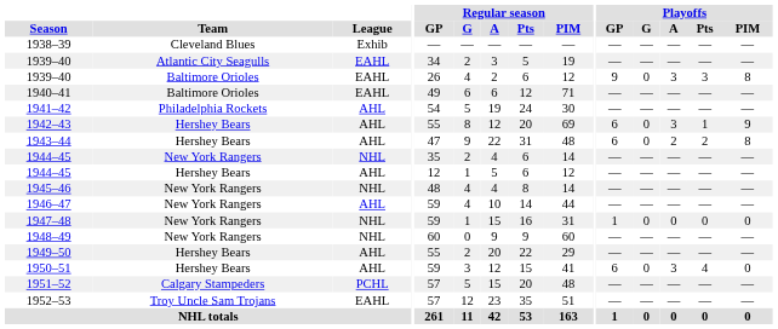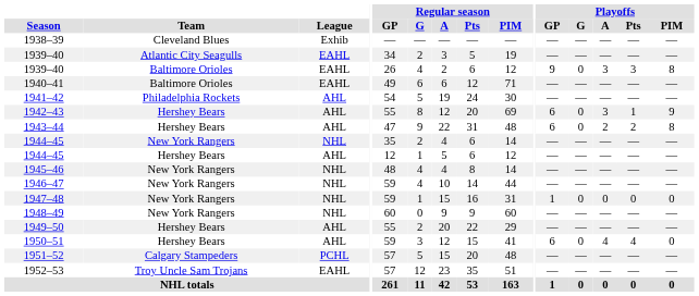1946–47 | League: AHL -> NHL
1950–51 | Playoffs / A: 3 -> 4
